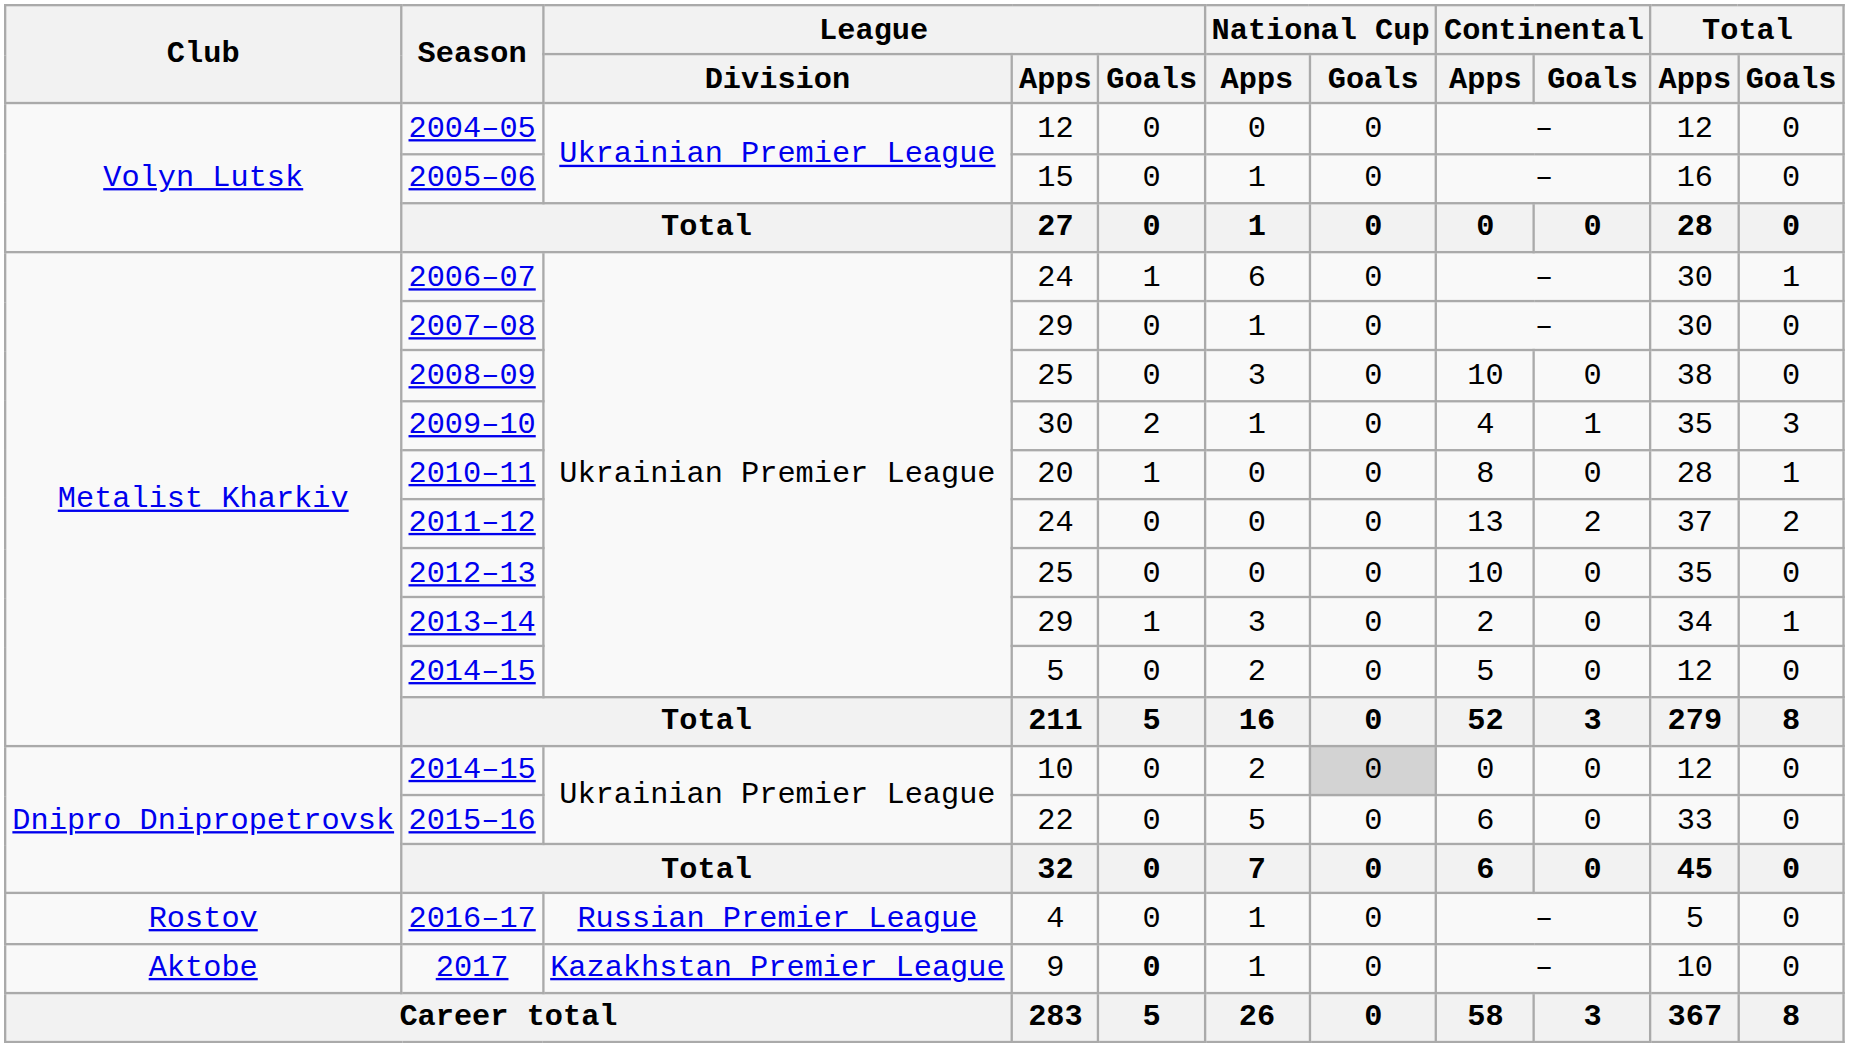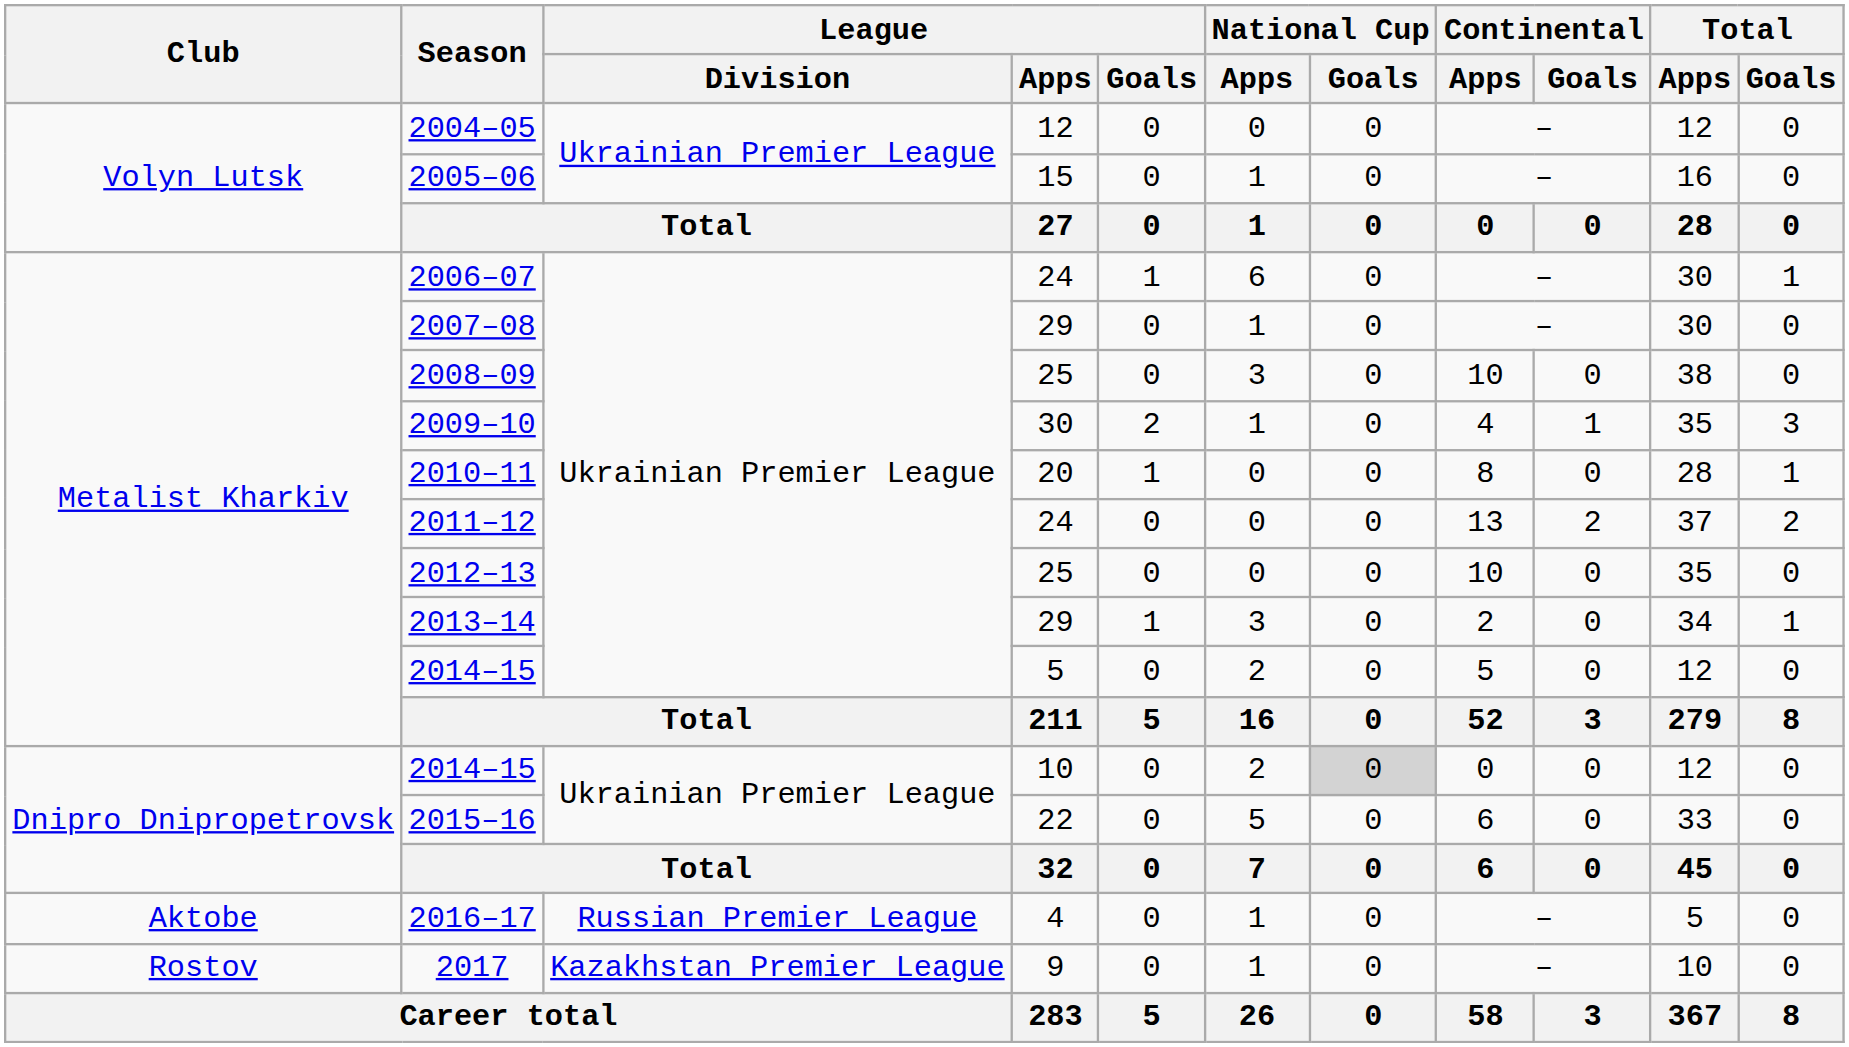2016–17 | Club: Rostov -> Aktobe
2017 | Club: Aktobe -> Rostov
2017 | League / Goals: bold -> normal
